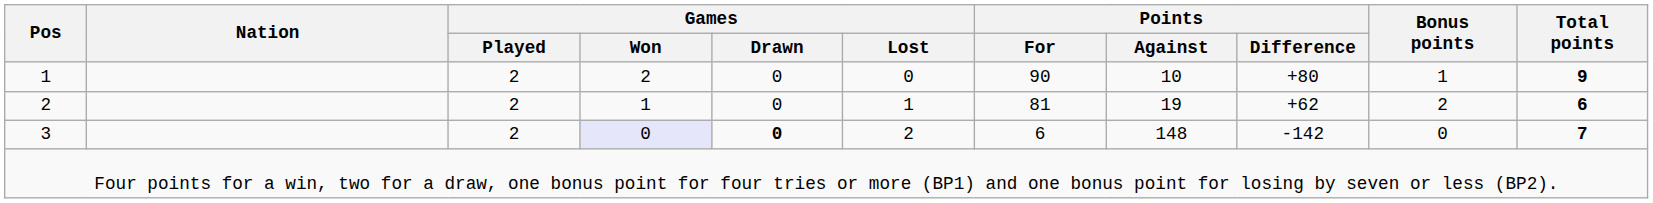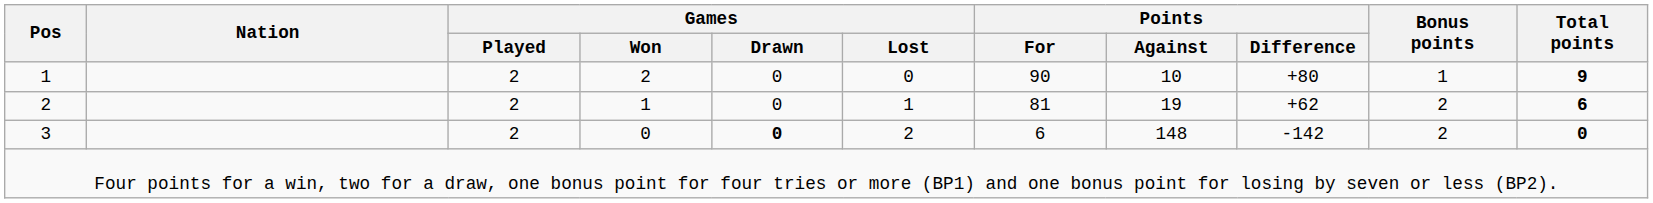3 | Games / Won: lavender background -> no background
3 | Bonus points: 0 -> 2
3 | Total points: 7 -> 0
